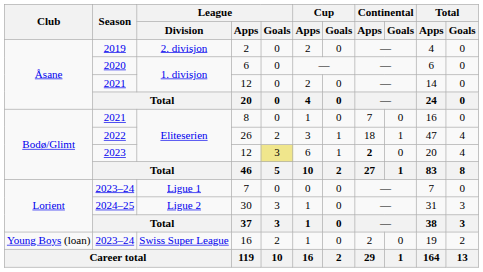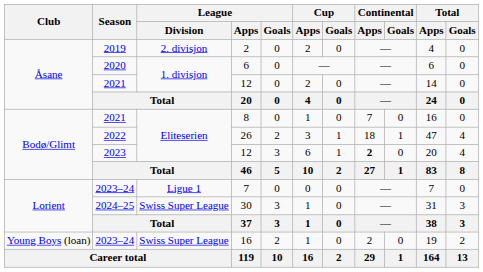2023 / 12 | League / Goals: khaki background -> no background
30 | League / Division: Ligue 2 -> Swiss Super League
